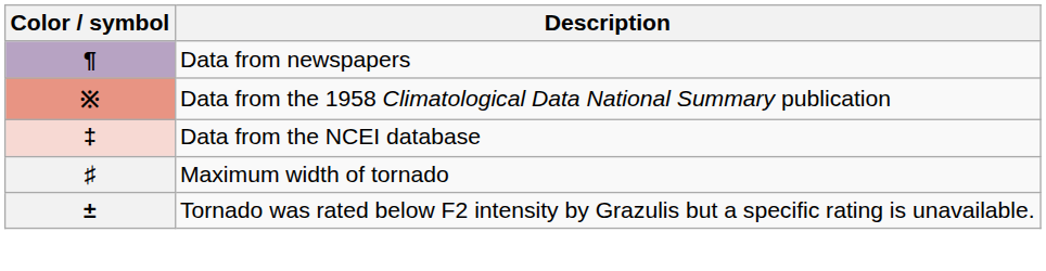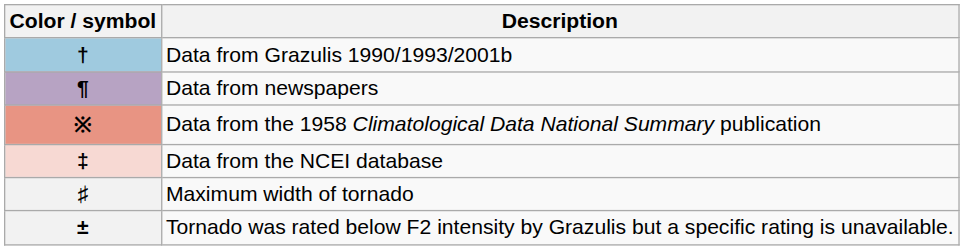+ row: † | Data from Grazulis 1990/1993/2001b
